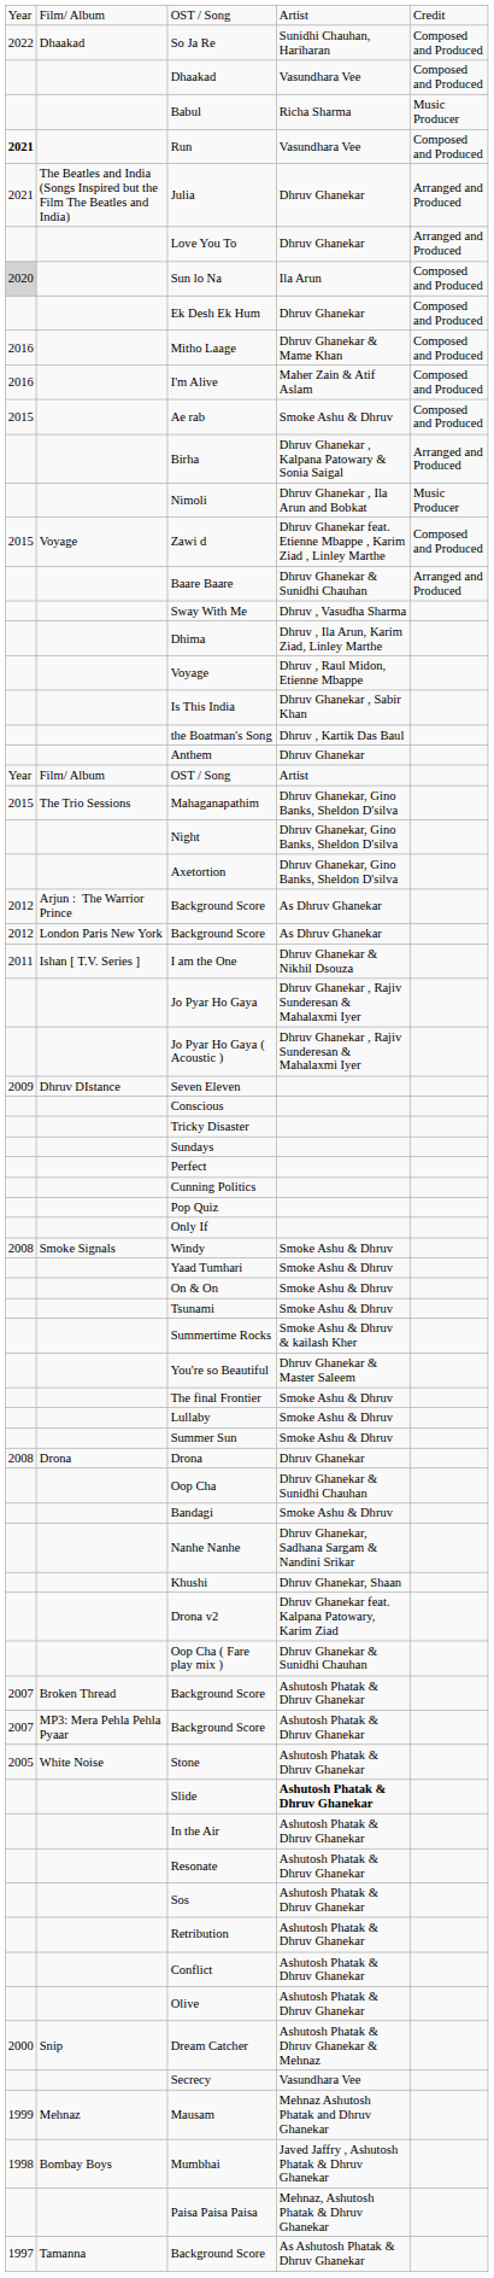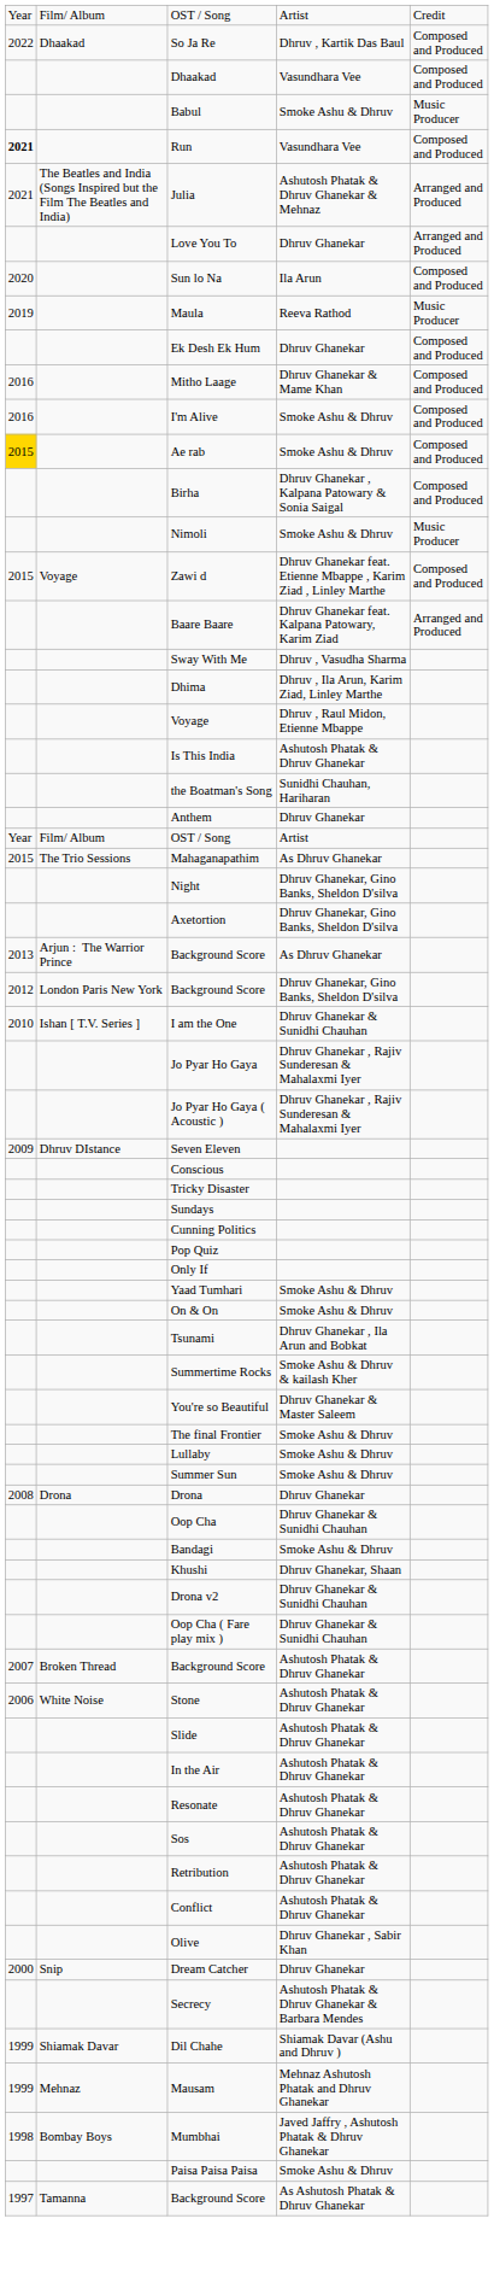So Ja Re | column 4: Sunidhi Chauhan, Hariharan -> Dhruv , Kartik Das Baul
Babul | column 4: Richa Sharma -> Smoke Ashu & Dhruv
Julia | column 4: Dhruv Ghanekar -> Ashutosh Phatak & Dhruv Ghanekar & Mehnaz
Sun lo Na | column 1: lightgrey background -> no background
+ row: 2019 | Maula | Reeva Rathod | Music Producer
I'm Alive | column 4: Maher Zain & Atif Aslam -> Smoke Ashu & Dhruv
Ae rab | column 1: no background -> gold background
Birha | column 5: Arranged and Produced -> Composed and Produced
Nimoli | column 4: Dhruv Ghanekar , Ila Arun and Bobkat -> Smoke Ashu & Dhruv
Baare Baare | column 4: Dhruv Ghanekar & Sunidhi Chauhan -> Dhruv Ghanekar feat. Kalpana Patowary, Karim Ziad
Is This India | column 4: Dhruv Ghanekar , Sabir Khan -> Ashutosh Phatak & Dhruv Ghanekar
the Boatman's Song | column 4: Dhruv , Kartik Das Baul -> Sunidhi Chauhan, Hariharan
Mahaganapathim | column 4: Dhruv Ghanekar, Gino Banks, Sheldon D'silva -> As Dhruv Ghanekar
Arjun : The Warrior Prince / Background Score | column 1: 2012 -> 2013
London Paris New York / Background Score | column 4: As Dhruv Ghanekar -> Dhruv Ghanekar, Gino Banks, Sheldon D'silva
I am the One | column 1: 2011 -> 2010
I am the One | column 4: Dhruv Ghanekar & Nikhil Dsouza -> Dhruv Ghanekar & Sunidhi Chauhan
- row: Perfect
- row: 2008 | Smoke Signals | Windy | Smoke Ashu & Dhruv
Tsunami | column 4: Smoke Ashu & Dhruv -> Dhruv Ghanekar , Ila Arun and Bobkat
- row: Nanhe Nanhe | Dhruv Ghanekar, Sadhana Sargam & Nandini Srikar
Drona v2 | column 4: Dhruv Ghanekar feat. Kalpana Patowary, Karim Ziad -> Dhruv Ghanekar & Sunidhi Chauhan
- row: 2007 | MP3: Mera Pehla Pehla Pyaar | Background Score | Ashutosh Phatak & Dhruv Ghanekar
Stone | column 1: 2005 -> 2006
Slide | column 4: bold -> normal
Olive | column 4: Ashutosh Phatak & Dhruv Ghanekar -> Dhruv Ghanekar , Sabir Khan
Dream Catcher | column 4: Ashutosh Phatak & Dhruv Ghanekar & Mehnaz -> Dhruv Ghanekar
Secrecy | column 4: Vasundhara Vee -> Ashutosh Phatak & Dhruv Ghanekar & Barbara Mendes
+ row: 1999 | Shiamak Davar | Dil Chahe | Shiamak Davar (Ashu and Dhruv )
Paisa Paisa Paisa | column 4: Mehnaz, Ashutosh Phatak & Dhruv Ghanekar -> Smoke Ashu & Dhruv
